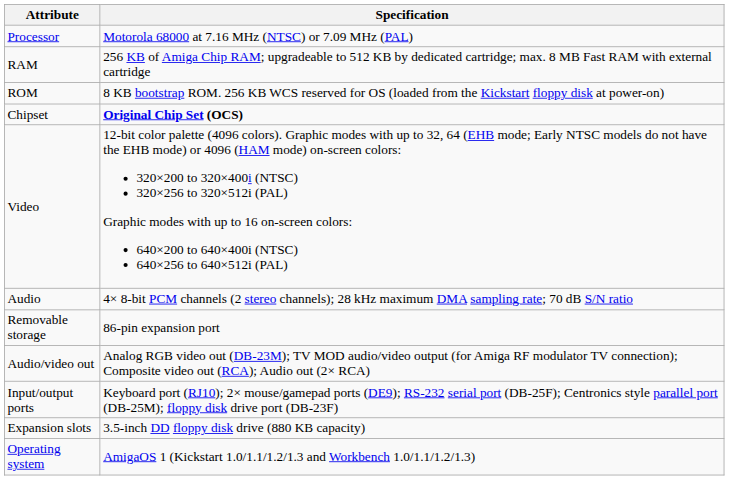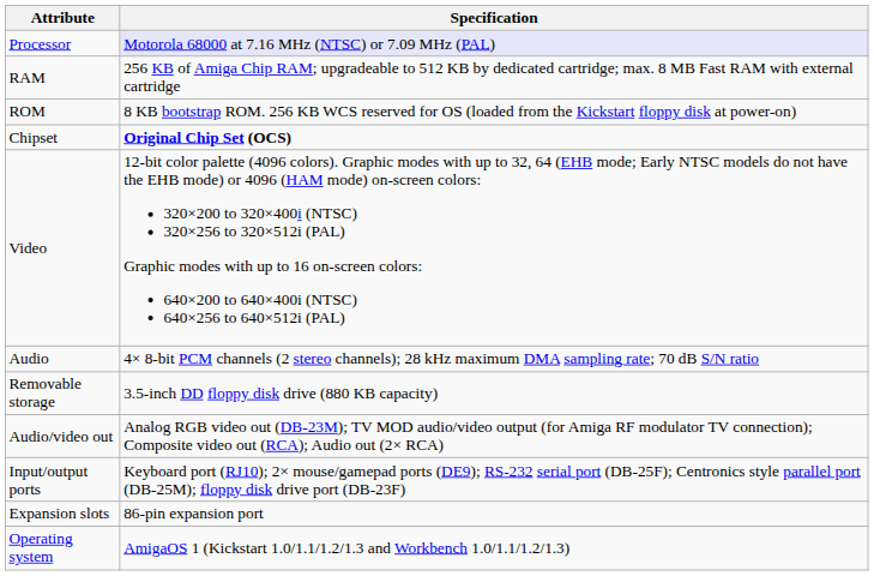Processor | Specification: no background -> lavender background
Removable storage | Specification: 86-pin expansion port -> 3.5-inch DD floppy disk drive (880 KB capacity)
Expansion slots | Specification: 3.5-inch DD floppy disk drive (880 KB capacity) -> 86-pin expansion port
